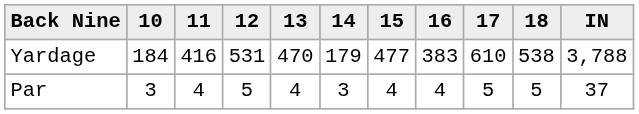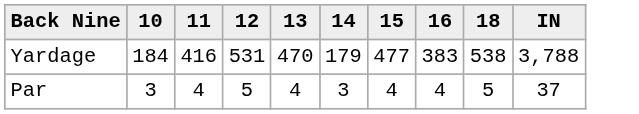- column: 17 | 610 | 5
